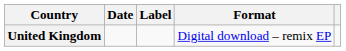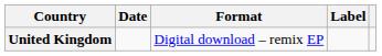columns swapped: Format <-> Label
